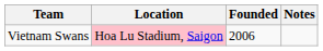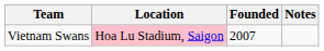Vietnam Swans | Founded: 2006 -> 2007
